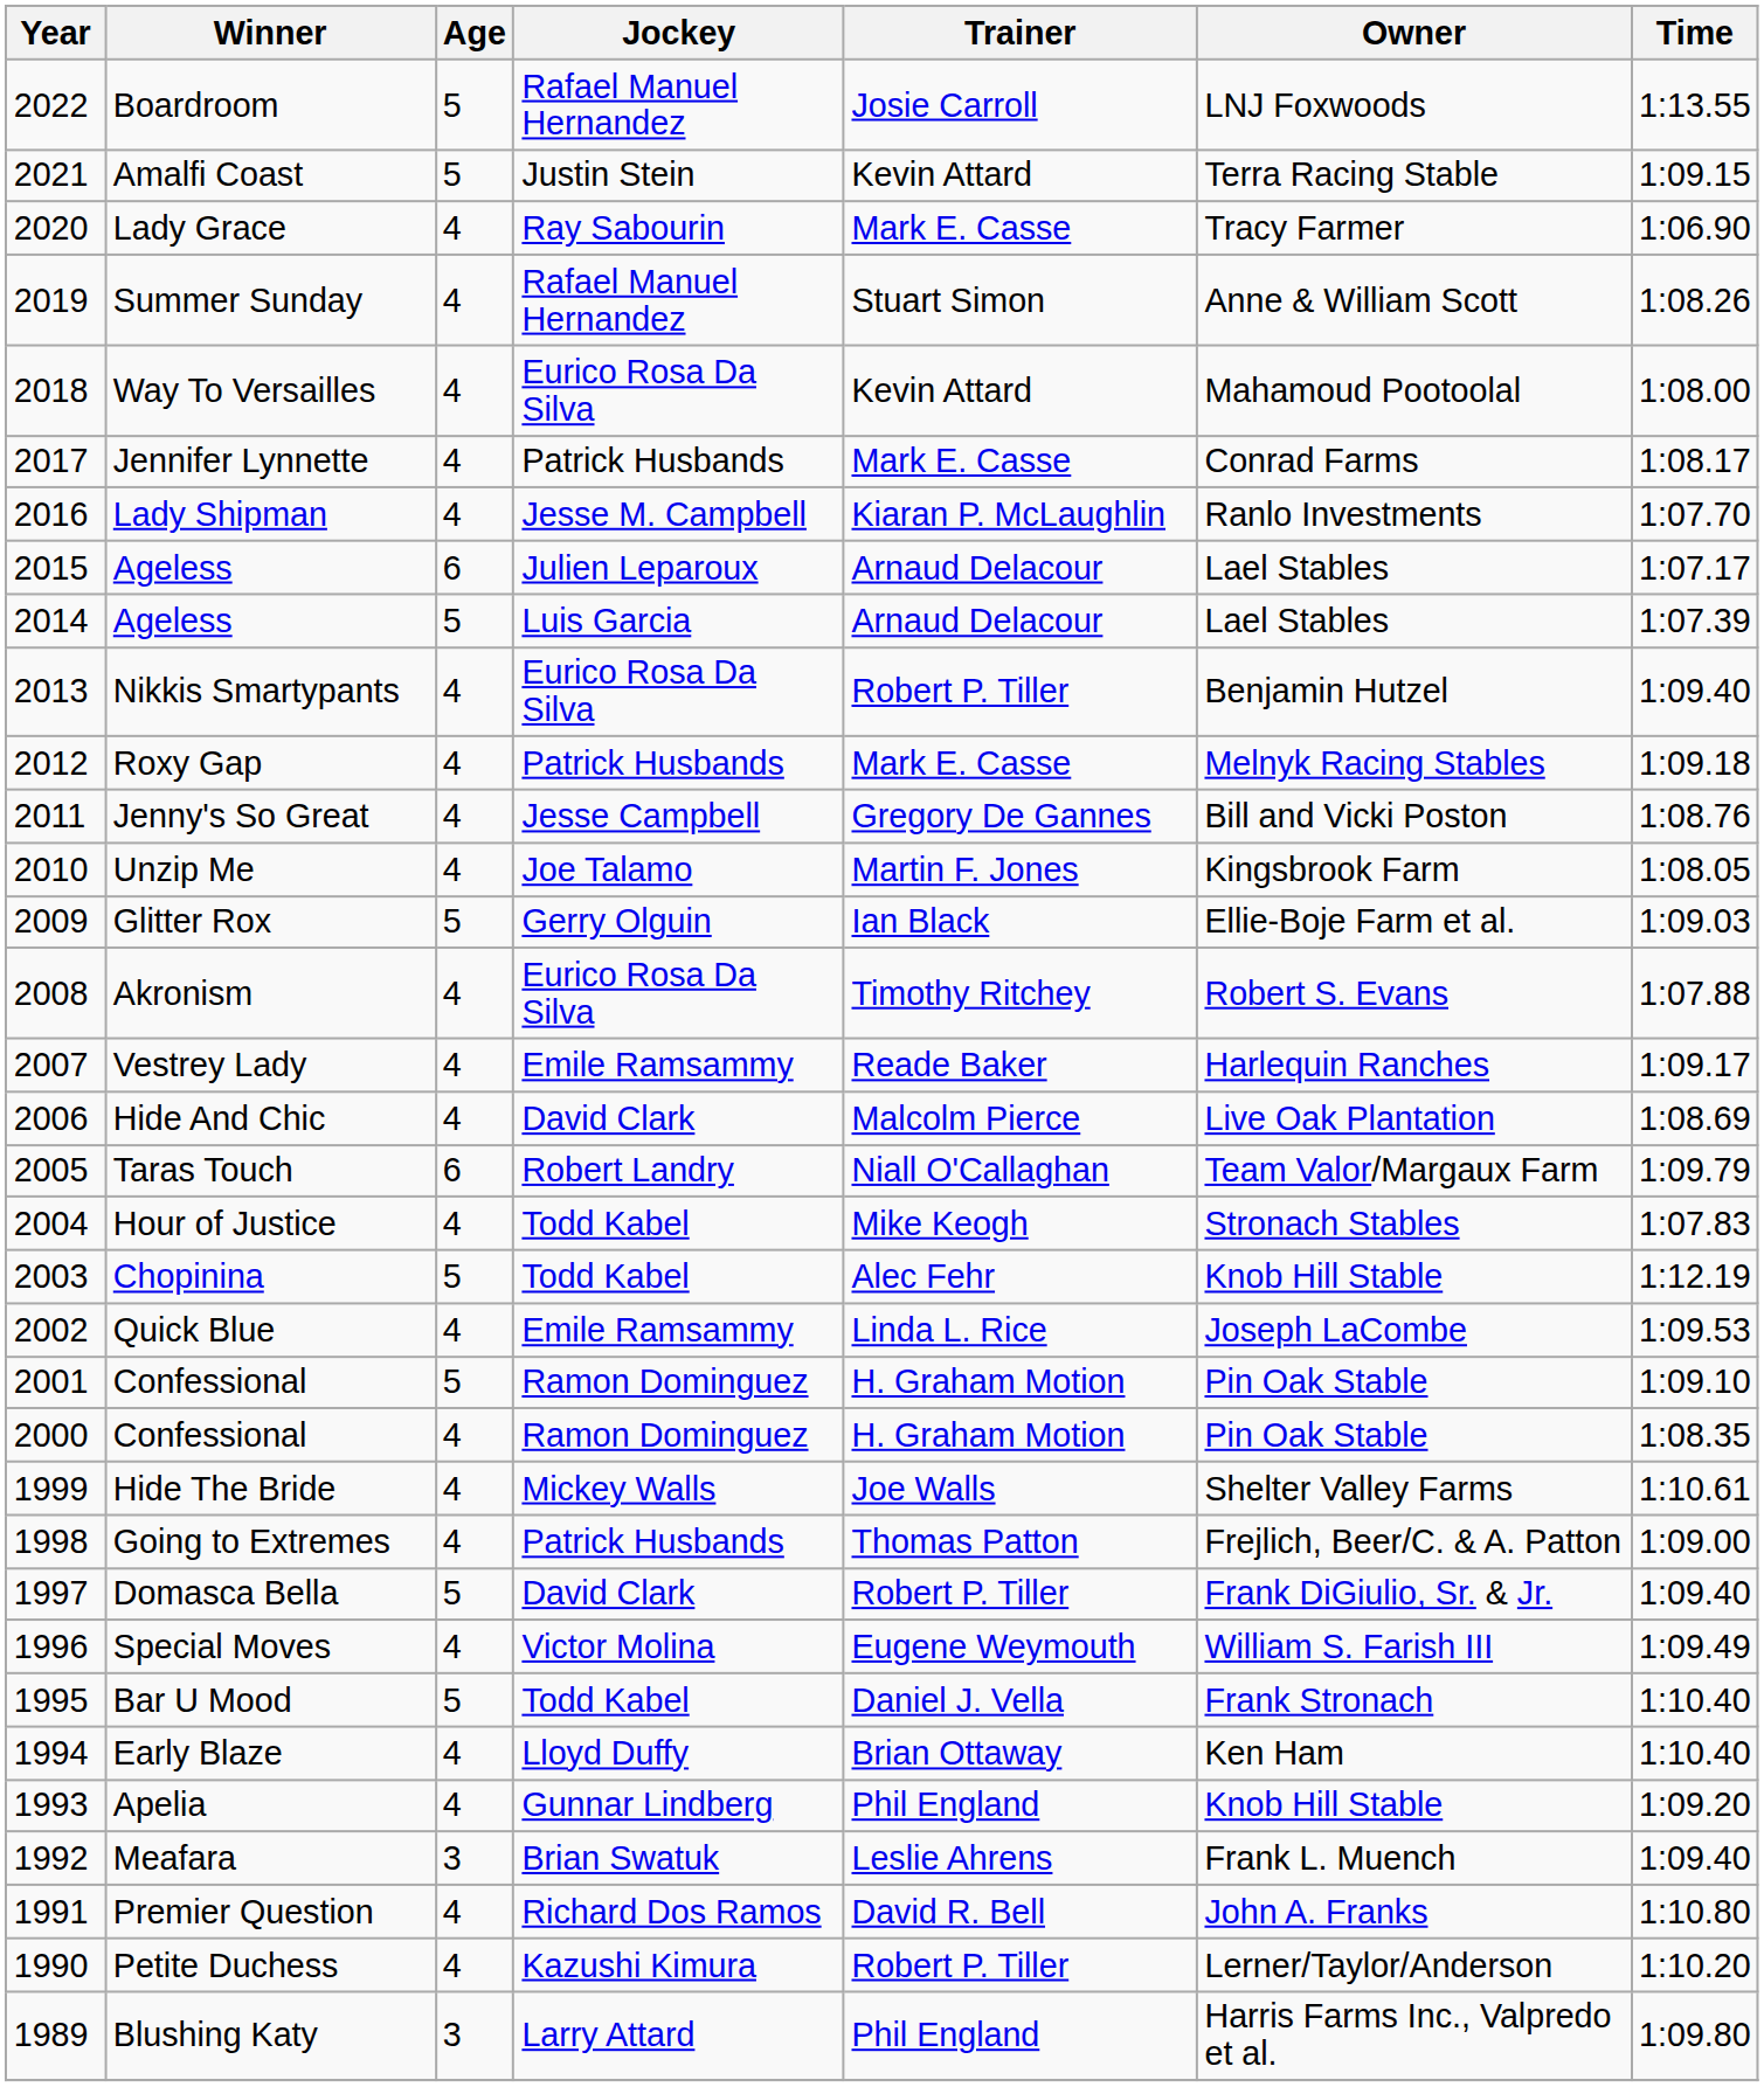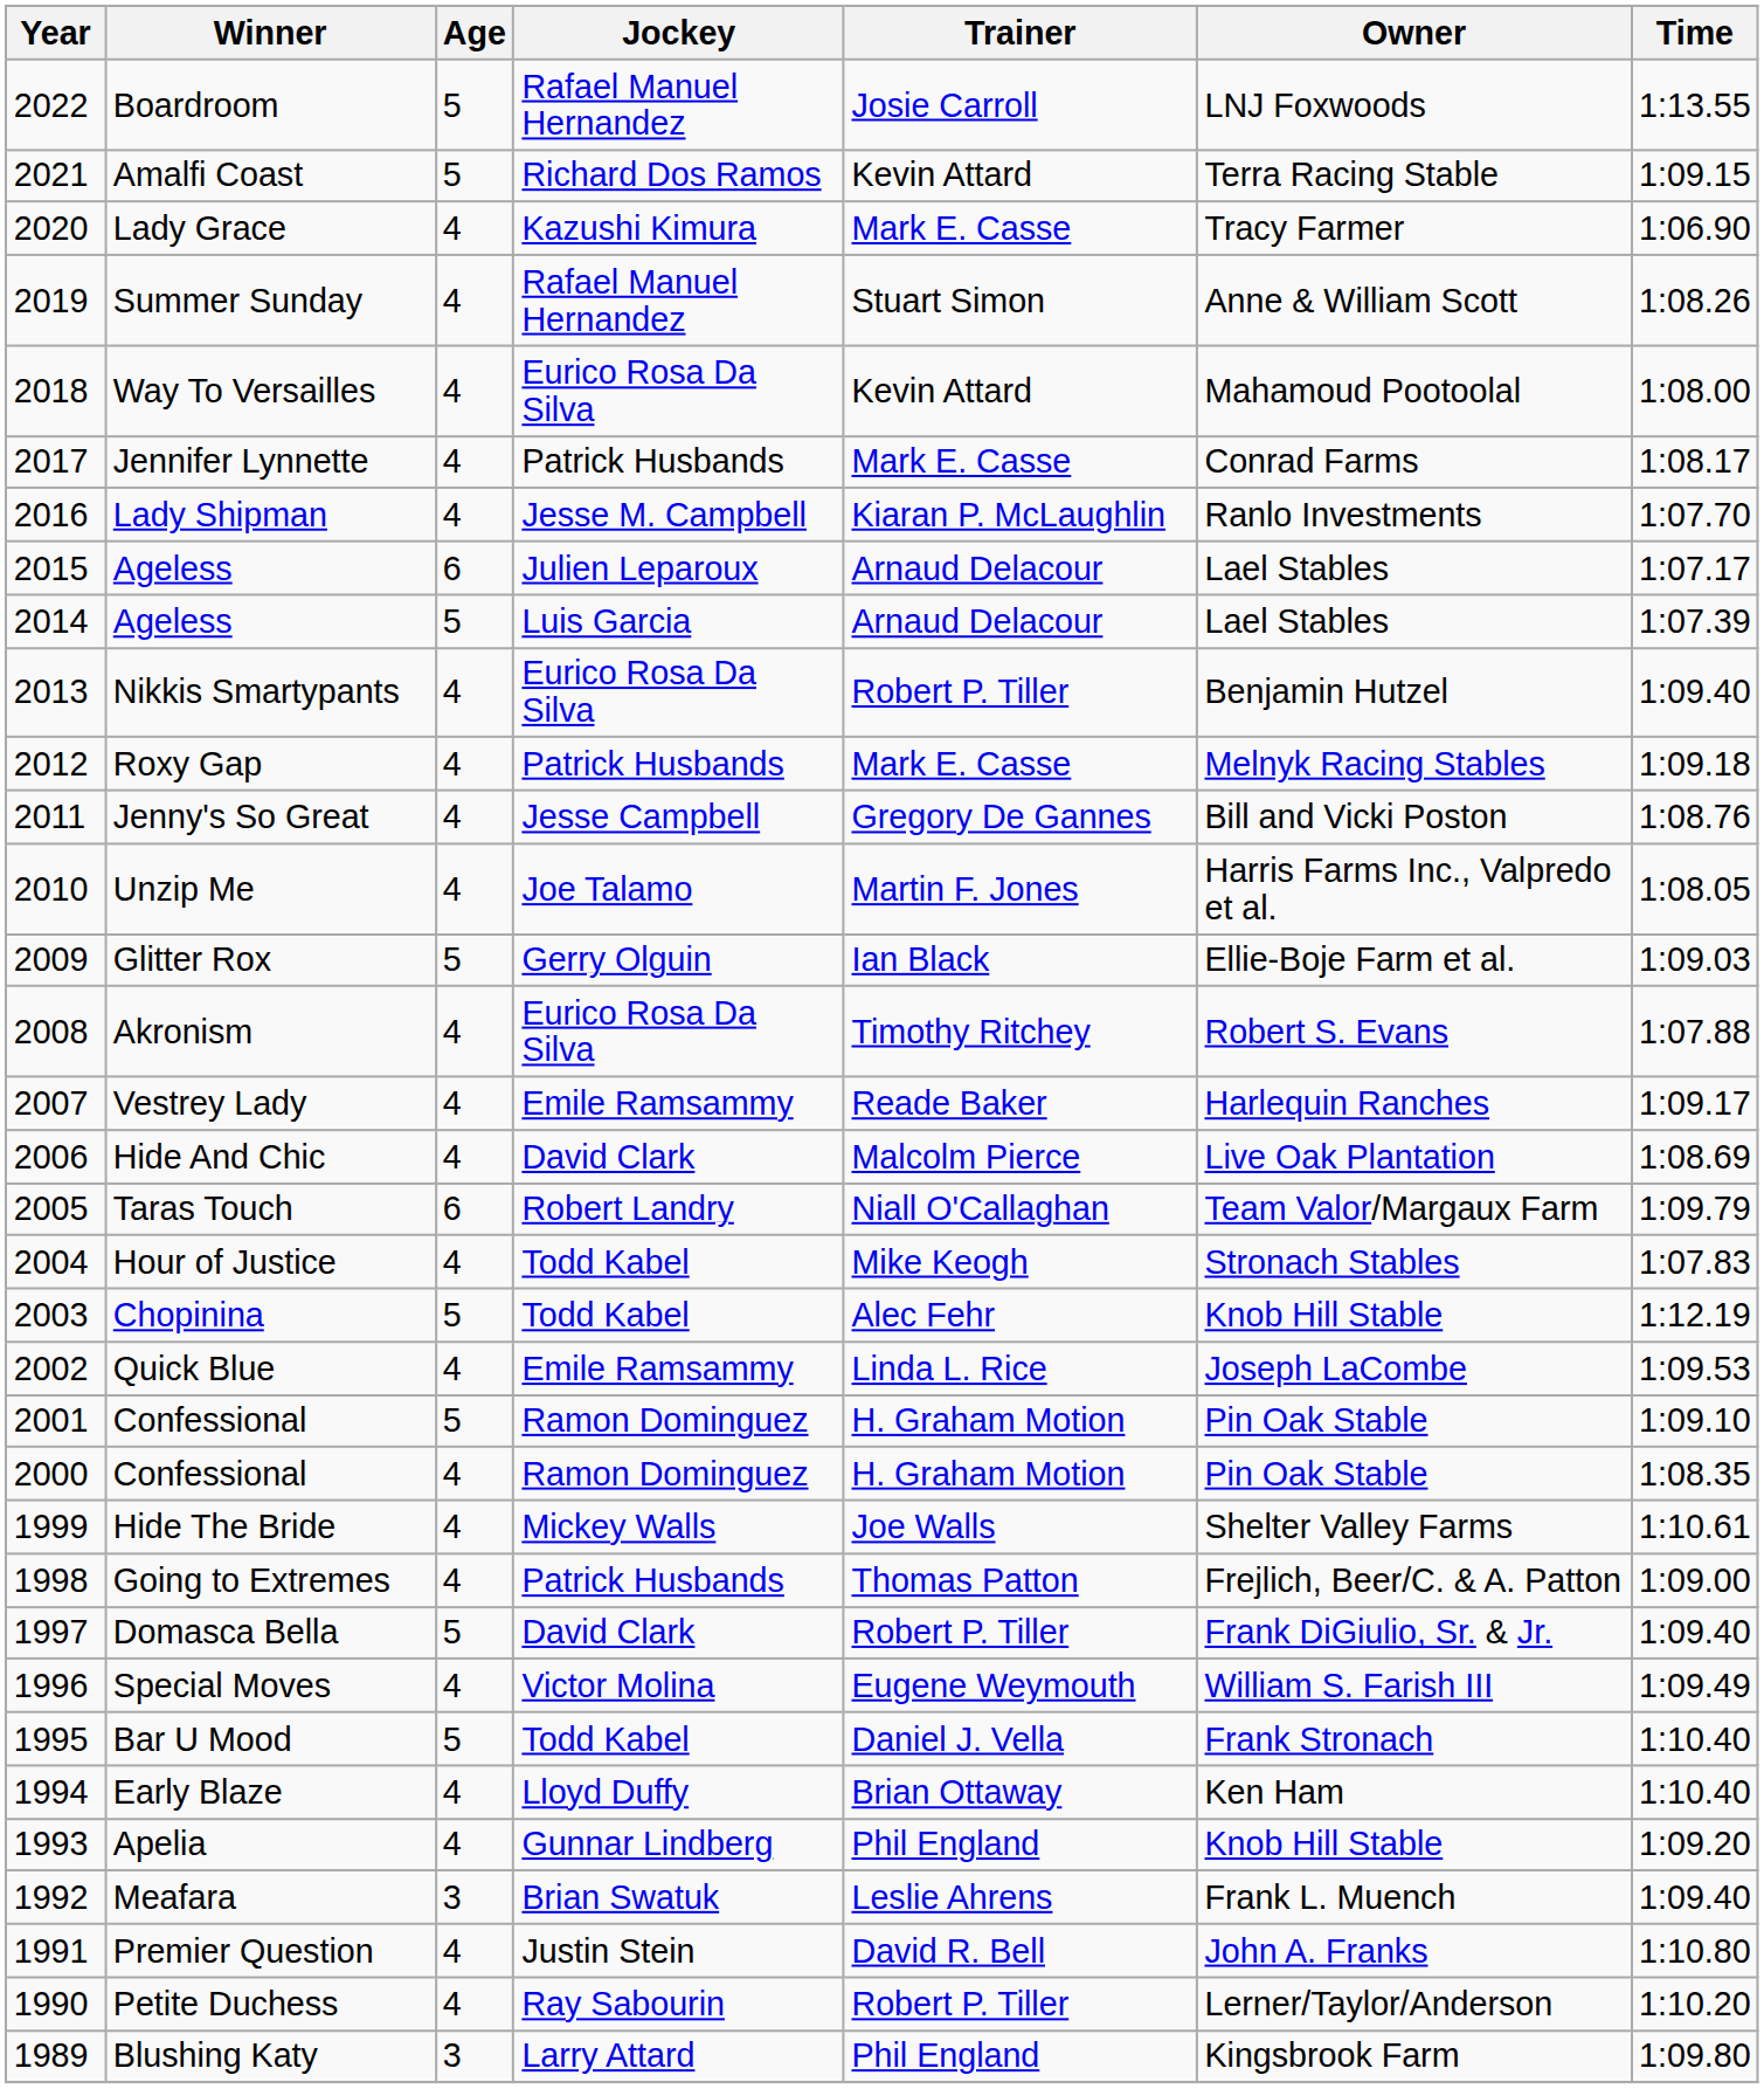Amalfi Coast | Jockey: Justin Stein -> Richard Dos Ramos
Lady Grace | Jockey: Ray Sabourin -> Kazushi Kimura
Unzip Me | Owner: Kingsbrook Farm -> Harris Farms Inc., Valpredo et al.
Premier Question | Jockey: Richard Dos Ramos -> Justin Stein
Petite Duchess | Jockey: Kazushi Kimura -> Ray Sabourin
Blushing Katy | Owner: Harris Farms Inc., Valpredo et al. -> Kingsbrook Farm
